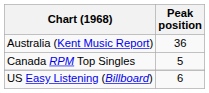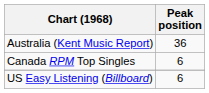Canada RPM Top Singles | Peak position: 5 -> 6
